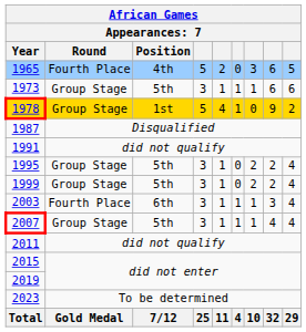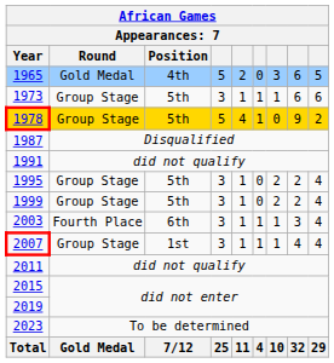1965 | Round: Fourth Place -> Gold Medal
1978 | Position: 1st -> 5th
2007 | Position: 5th -> 1st
